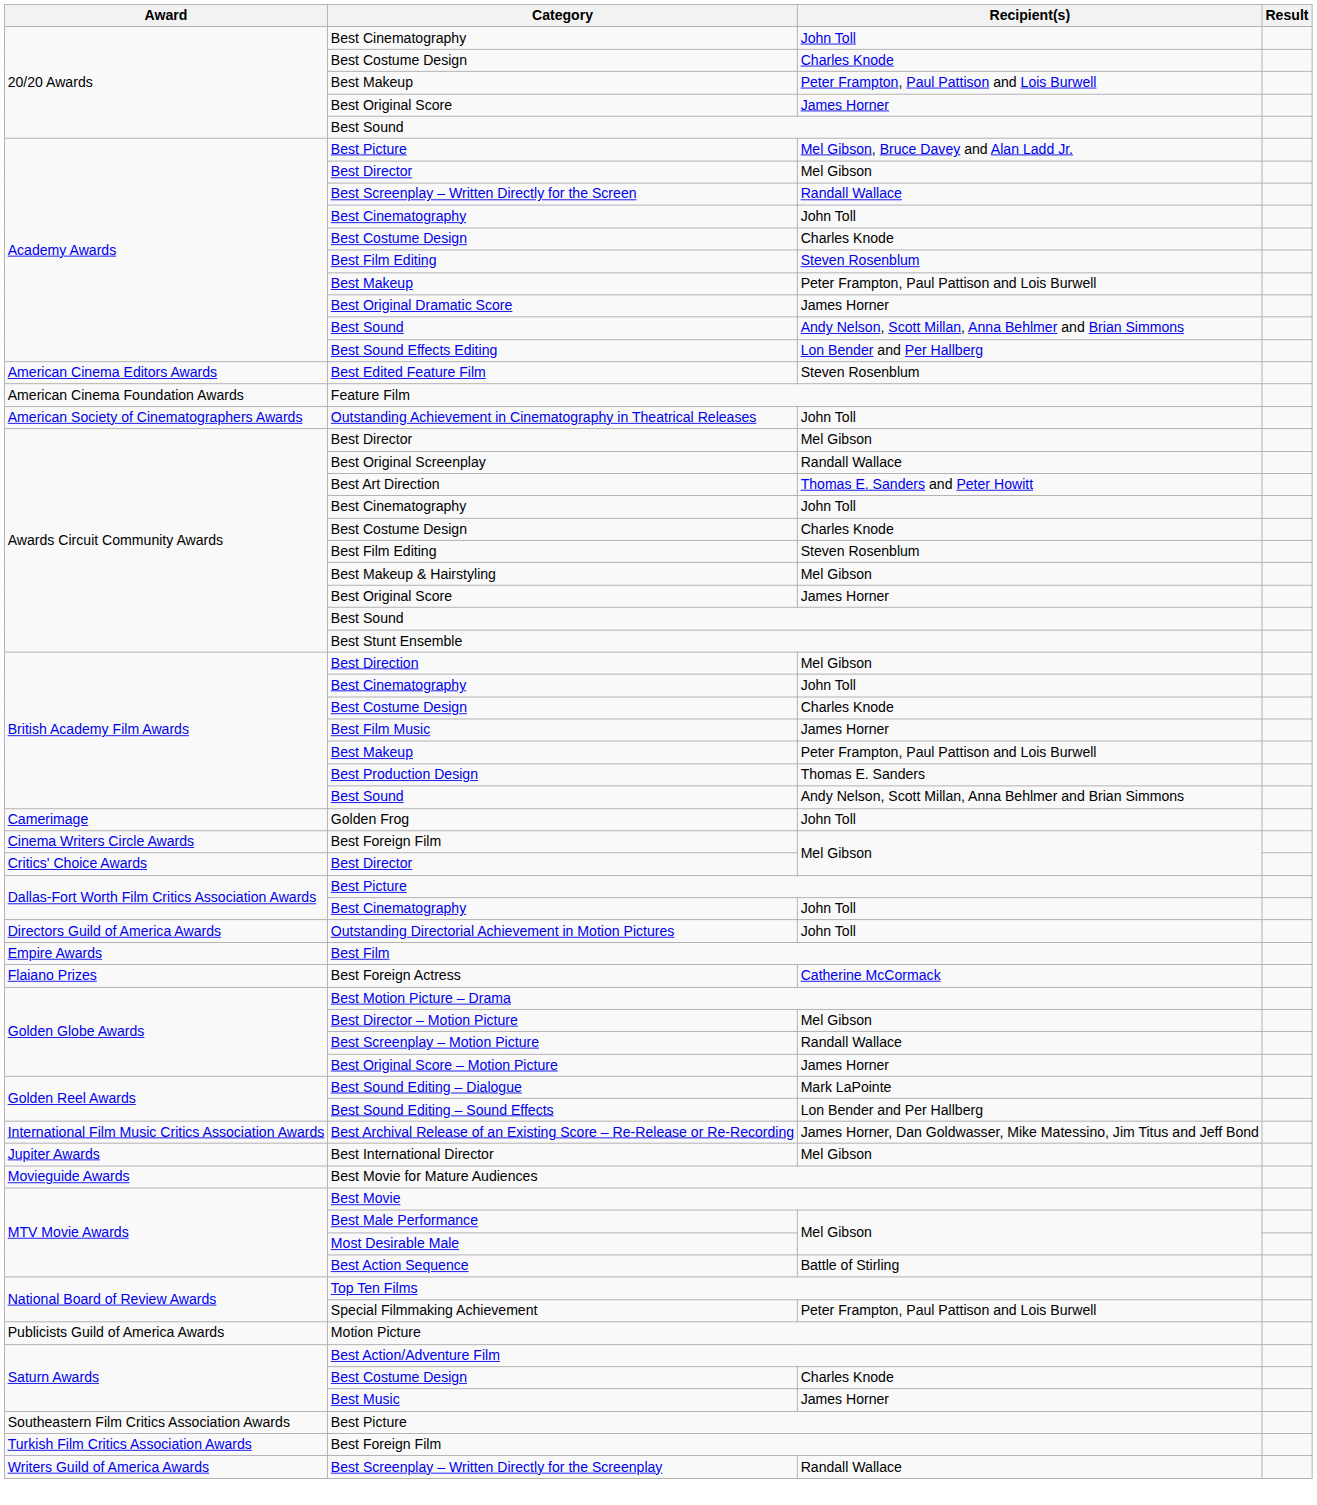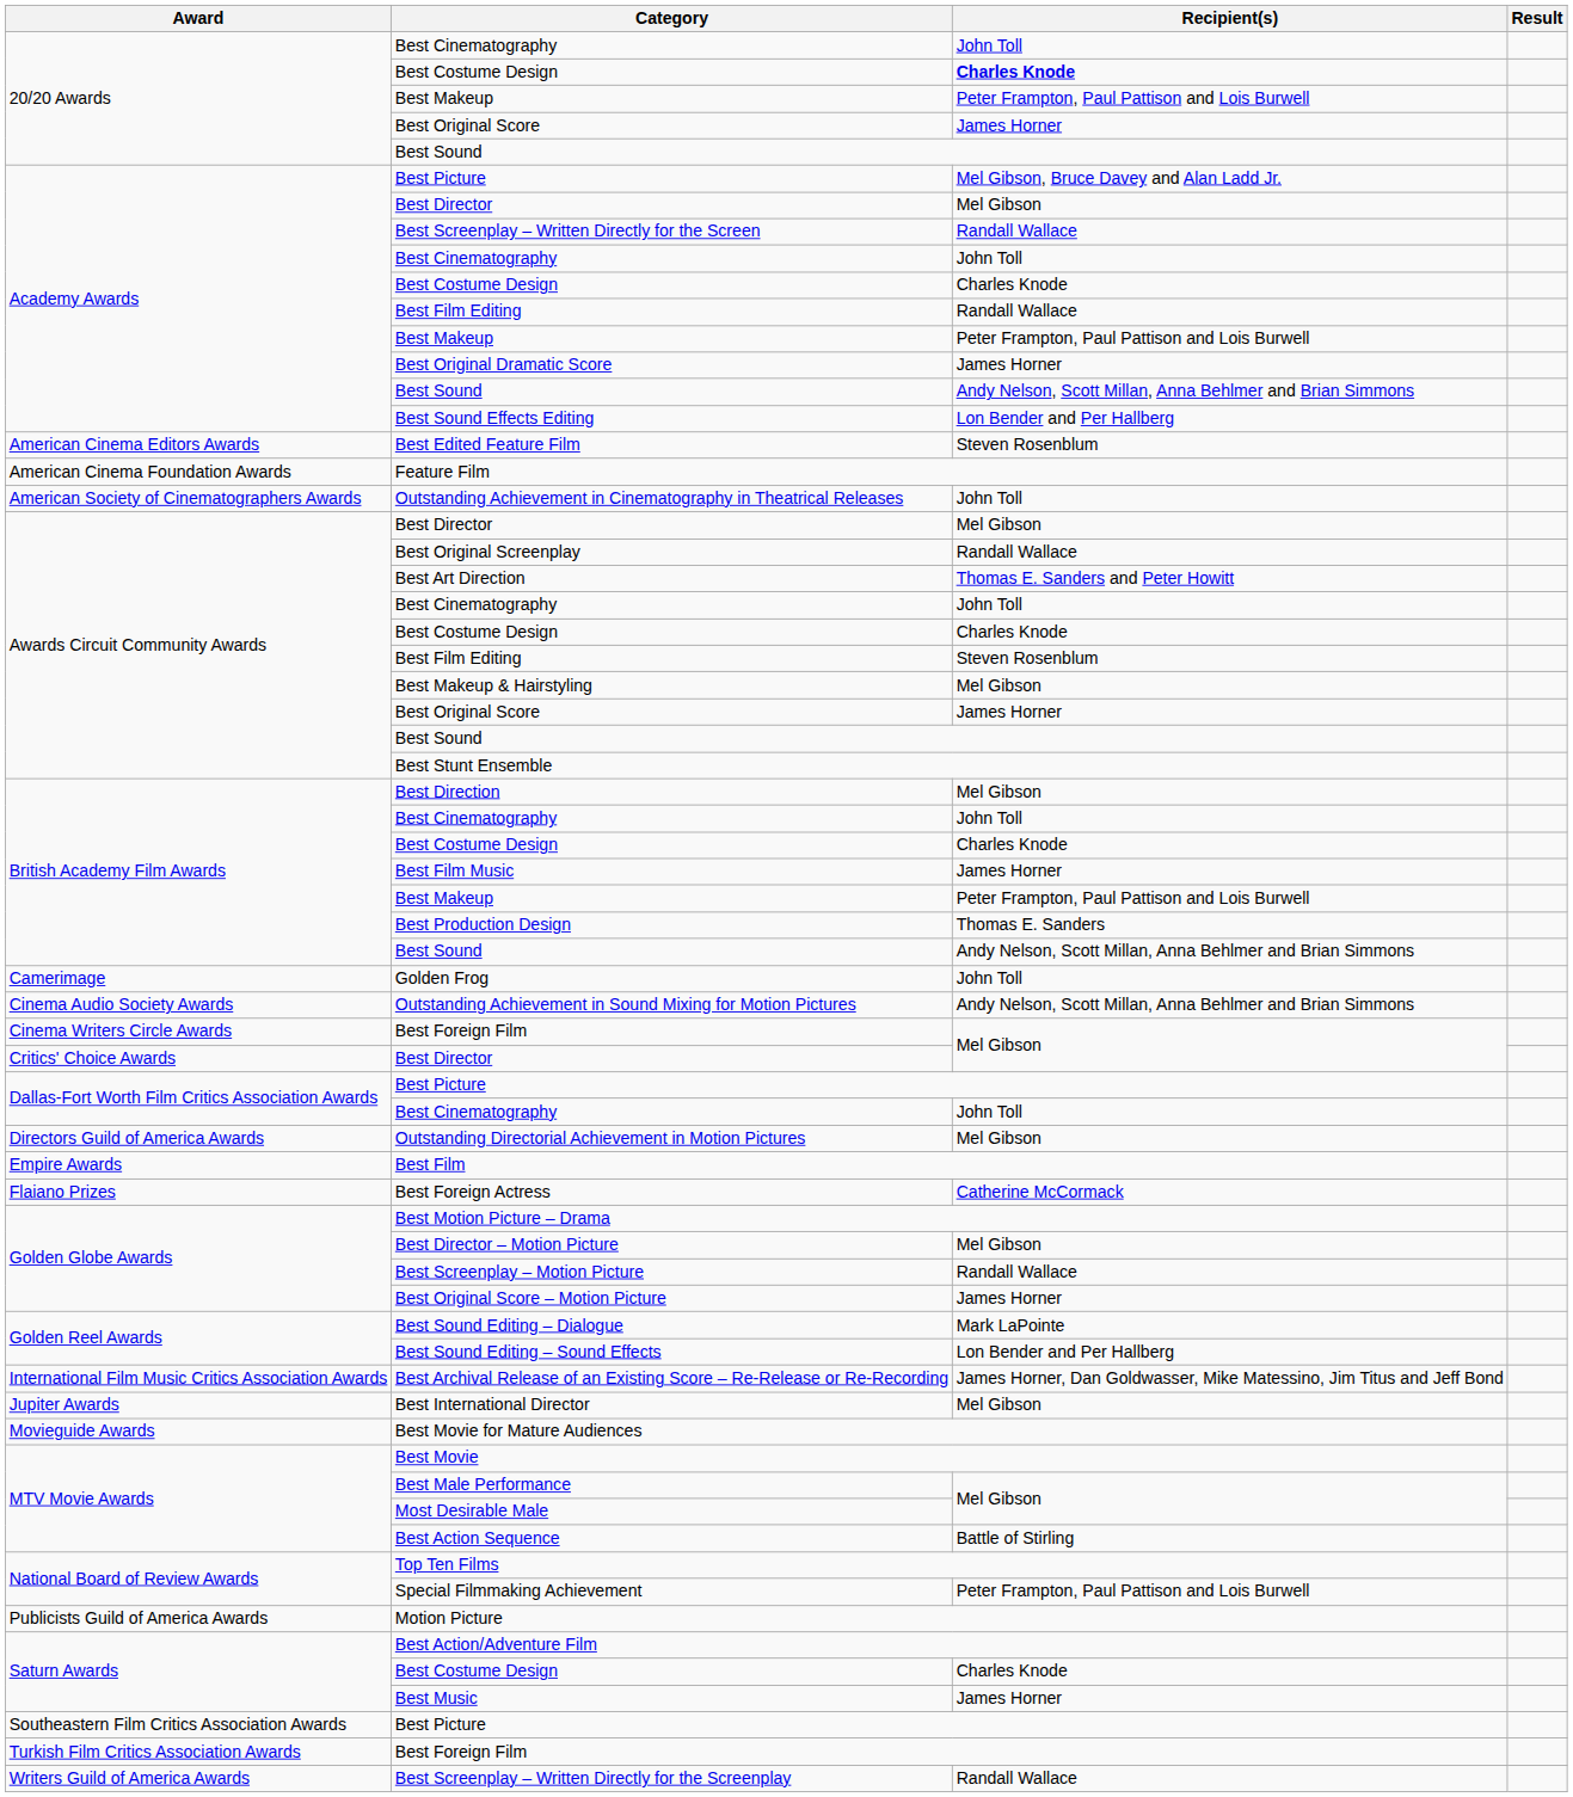20/20 Awards / Best Costume Design | Recipient(s): normal -> bold
Academy Awards / Best Film Editing | Recipient(s): Steven Rosenblum -> Randall Wallace
+ row: Cinema Audio Society Awards | Outstanding Achievement in Sound Mixing for Motion Pictures | Andy Nelson, Scott Millan, Anna Behlmer and Brian Simmons
Outstanding Directorial Achievement in Motion Pictures | Recipient(s): John Toll -> Mel Gibson
